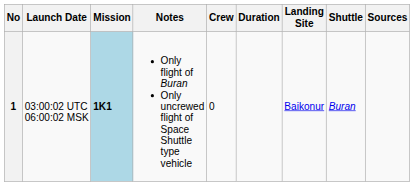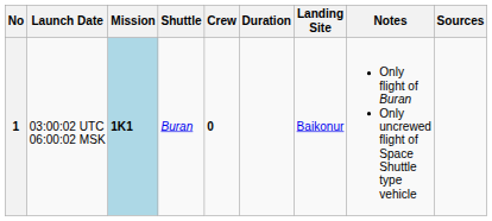columns swapped: Shuttle <-> Notes
1 | Crew: normal -> bold
